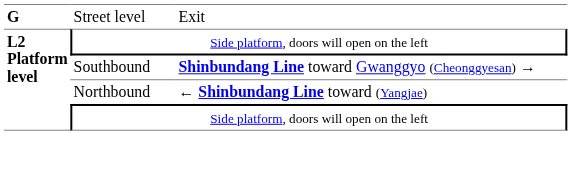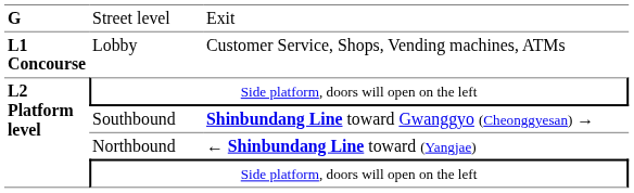+ row: L1 Concourse | Lobby | Customer Service, Shops, Vending machines, ATMs
